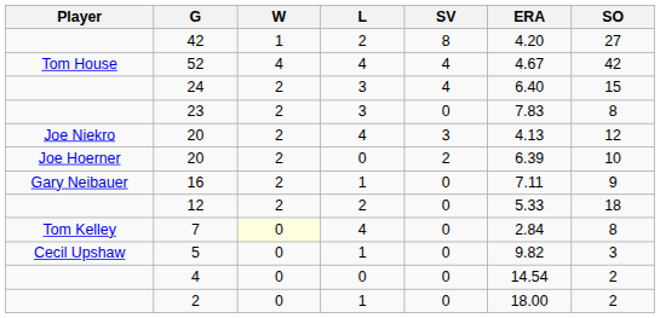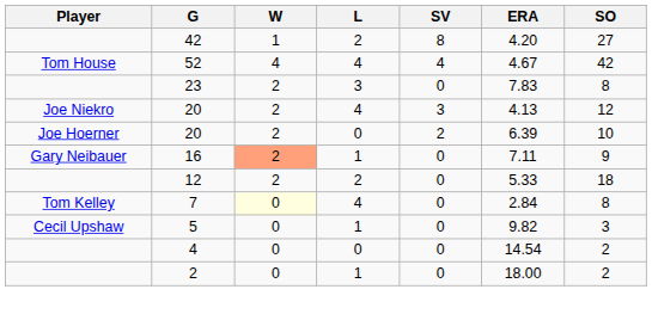- row: 24 | 2 | 3 | 4 | 6.40 | 15
16 | W: no background -> lightsalmon background
